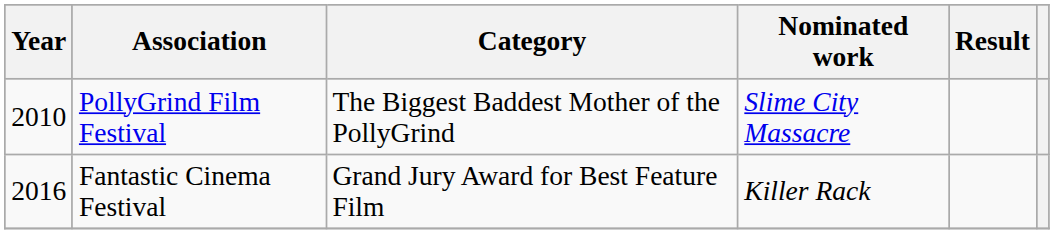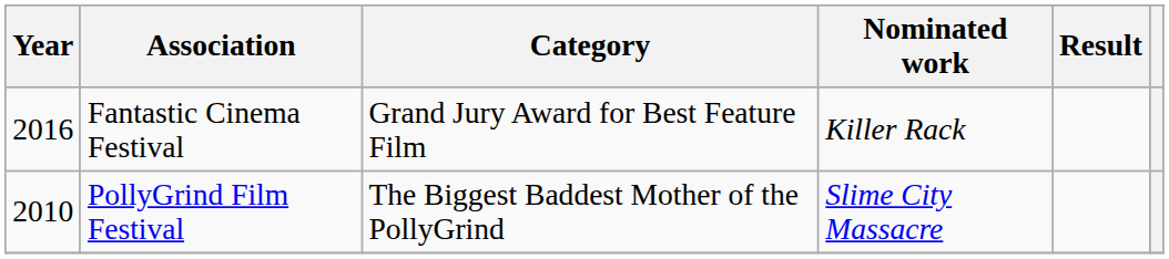rows swapped: PollyGrind Film Festival <-> Fantastic Cinema Festival
